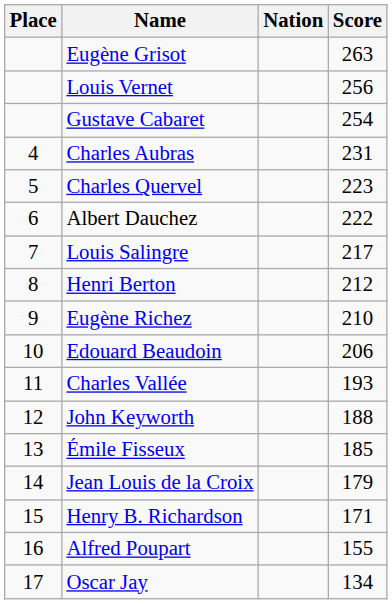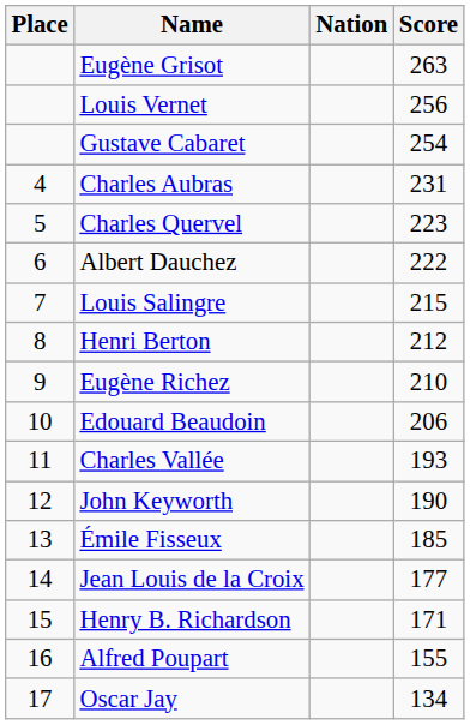Louis Salingre | Score: 217 -> 215
John Keyworth | Score: 188 -> 190
Jean Louis de la Croix | Score: 179 -> 177
